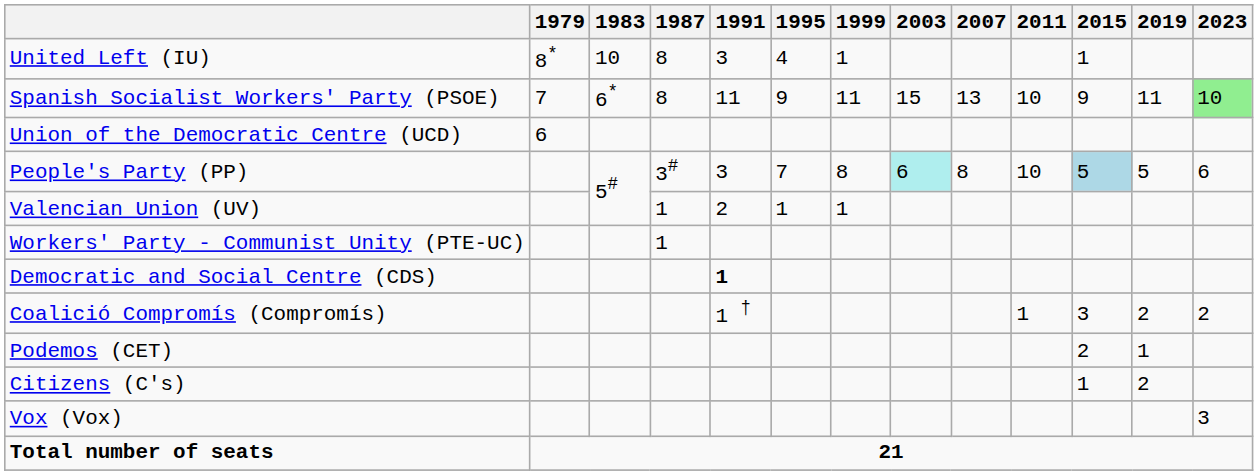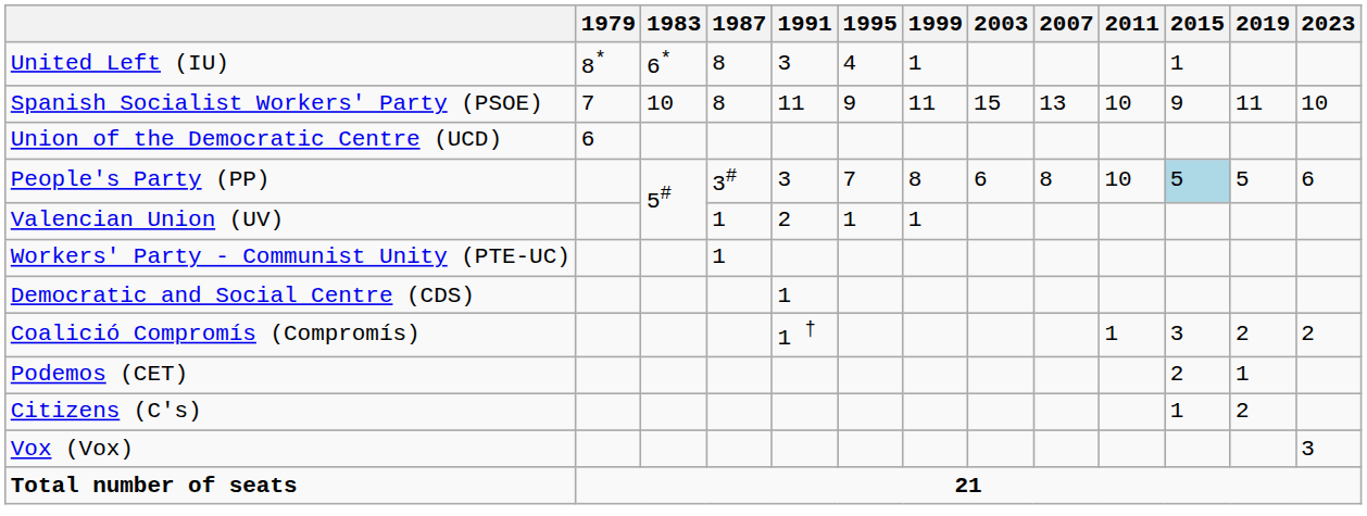United Left (IU) | 1983: 10 -> 6*
Spanish Socialist Workers' Party (PSOE) | 1983: 6* -> 10
Spanish Socialist Workers' Party (PSOE) | 2023: lightgreen background -> no background
People's Party (PP) | 2003: paleturquoise background -> no background
Democratic and Social Centre (CDS) | 1991: bold -> normal
